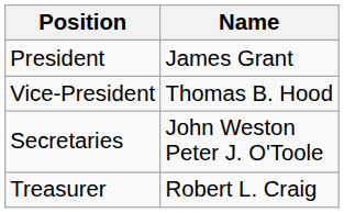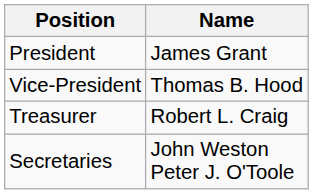rows swapped: Treasurer <-> Secretaries
